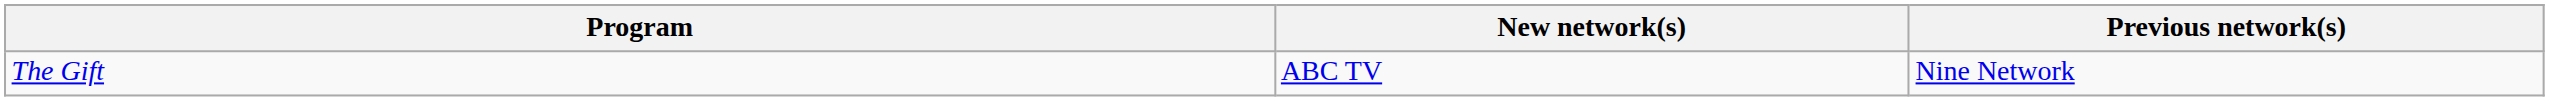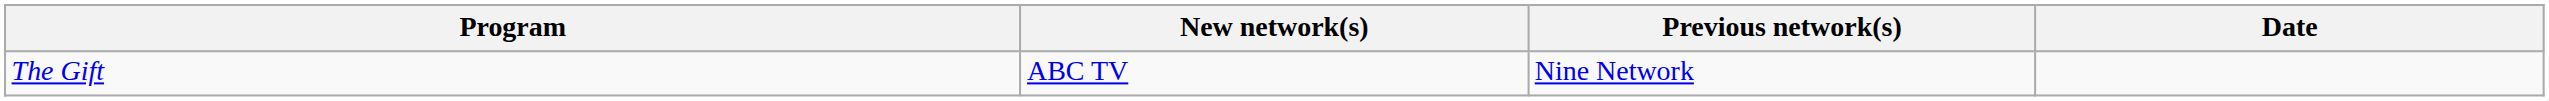+ column: Date
